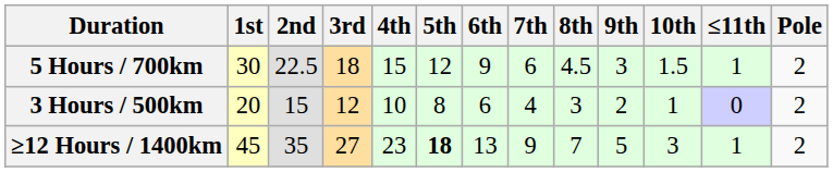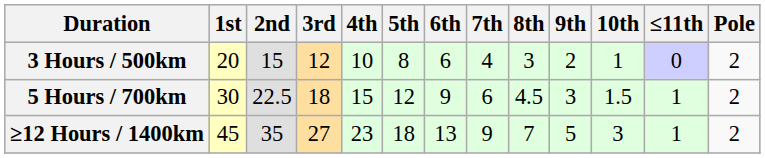rows swapped: 3 Hours / 500km <-> 5 Hours / 700km
≥12 Hours / 1400km | 5th: bold -> normal
